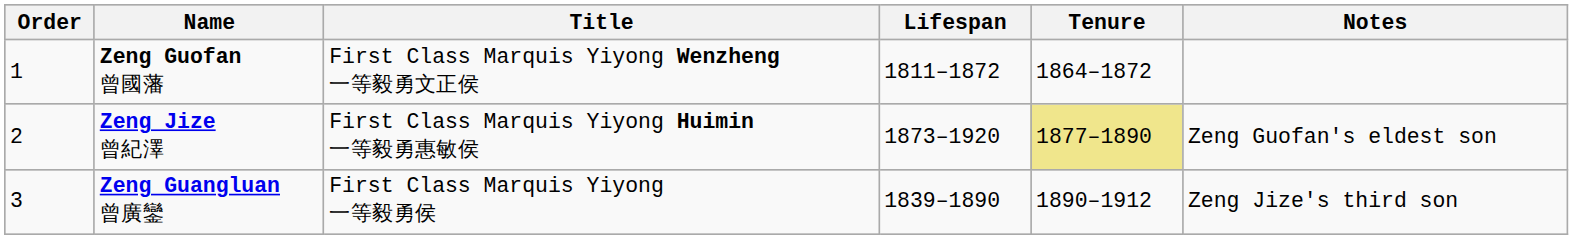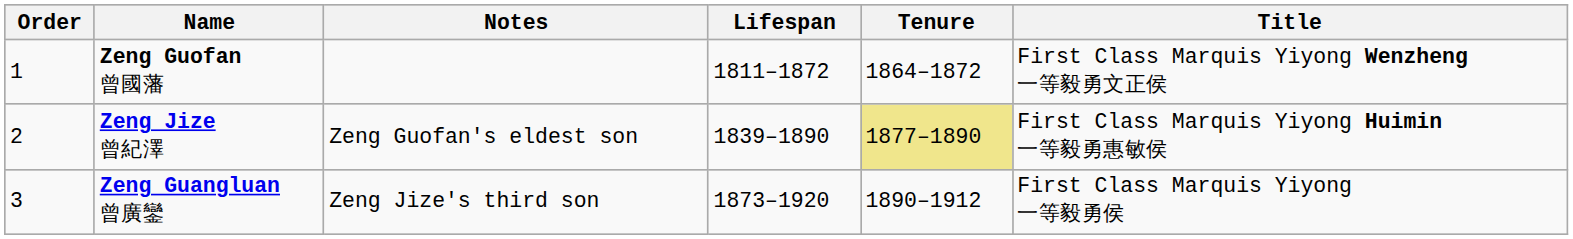columns swapped: Title <-> Notes
Zeng Jize 曾紀澤 | Lifespan: 1873–1920 -> 1839–1890
Zeng Guangluan 曾廣鑾 | Lifespan: 1839–1890 -> 1873–1920
